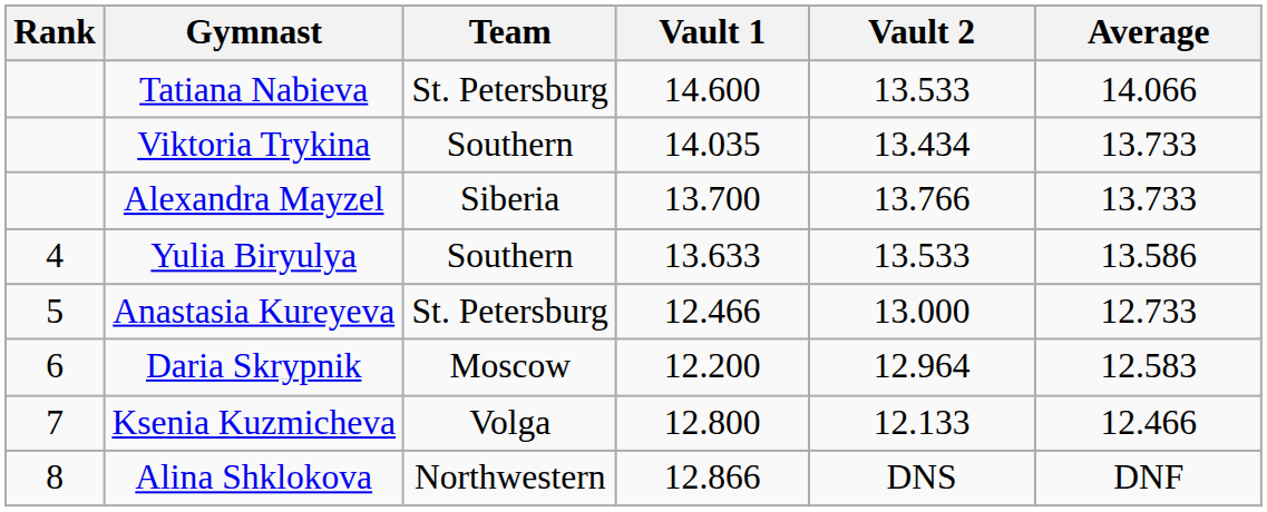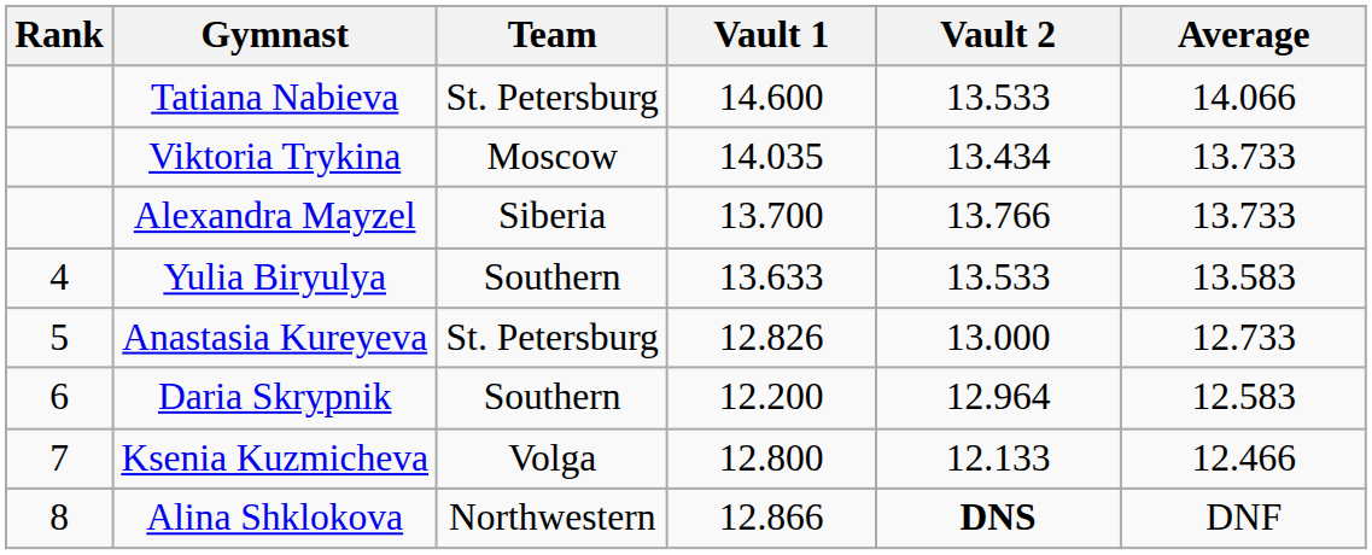Viktoria Trykina | Team: Southern -> Moscow
Yulia Biryulya | Average: 13.586 -> 13.583
Anastasia Kureyeva | Vault 1: 12.466 -> 12.826
Daria Skrypnik | Team: Moscow -> Southern
Alina Shklokova | Vault 2: normal -> bold
